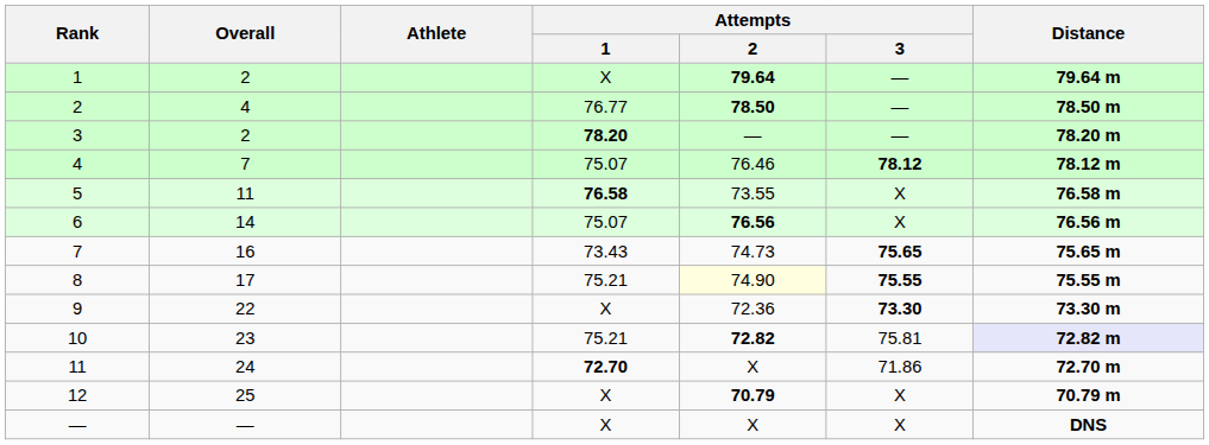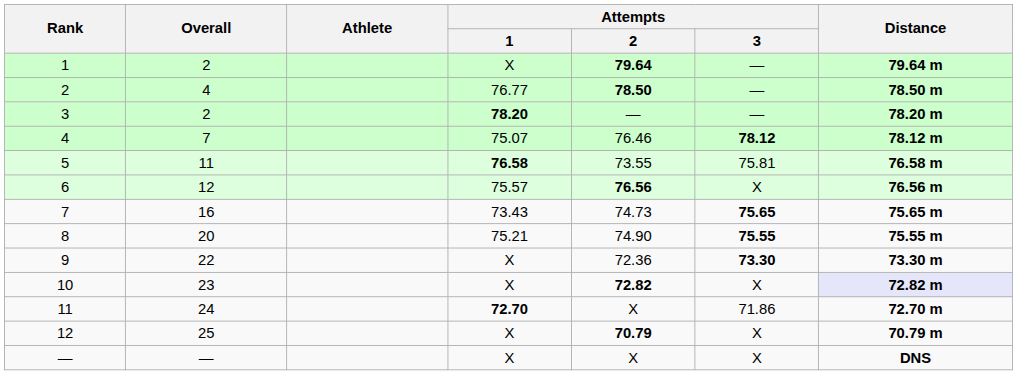5 | Attempts / 3: X -> 75.81
6 | Overall: 14 -> 12
6 | Attempts / 1: 75.07 -> 75.57
8 | Overall: 17 -> 20
8 | Attempts / 2: lightyellow background -> no background
10 | Attempts / 1: 75.21 -> X
10 | Attempts / 3: 75.81 -> X
